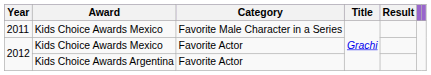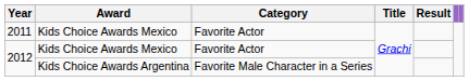2011 | Category: Favorite Male Character in a Series -> Favorite Actor
2012 / Kids Choice Awards Argentina | Category: Favorite Actor -> Favorite Male Character in a Series
